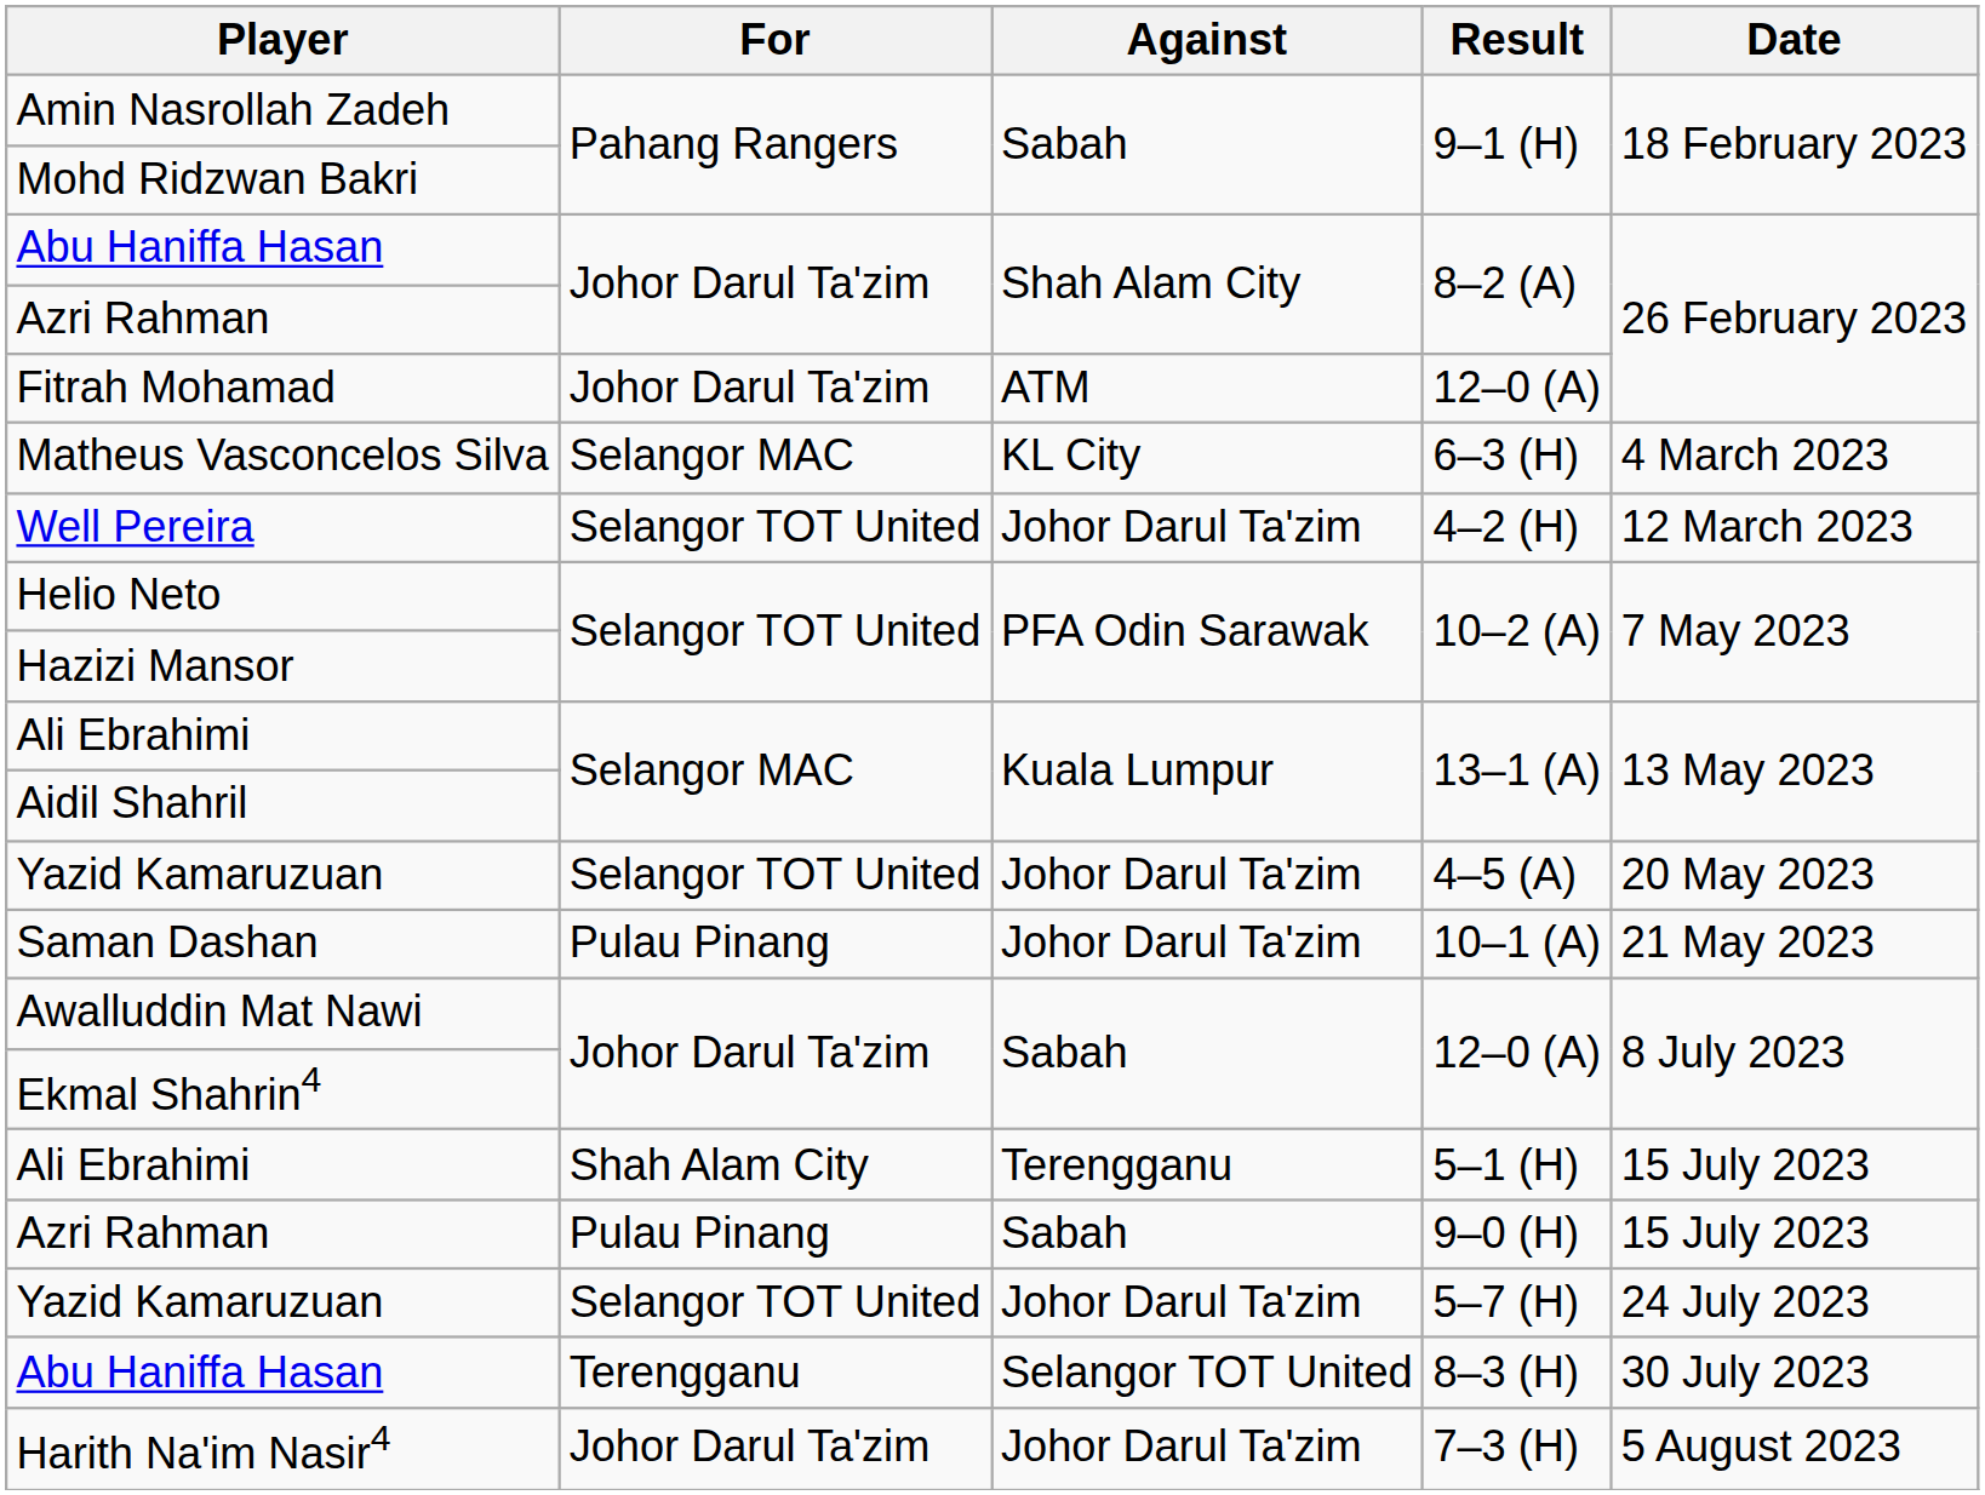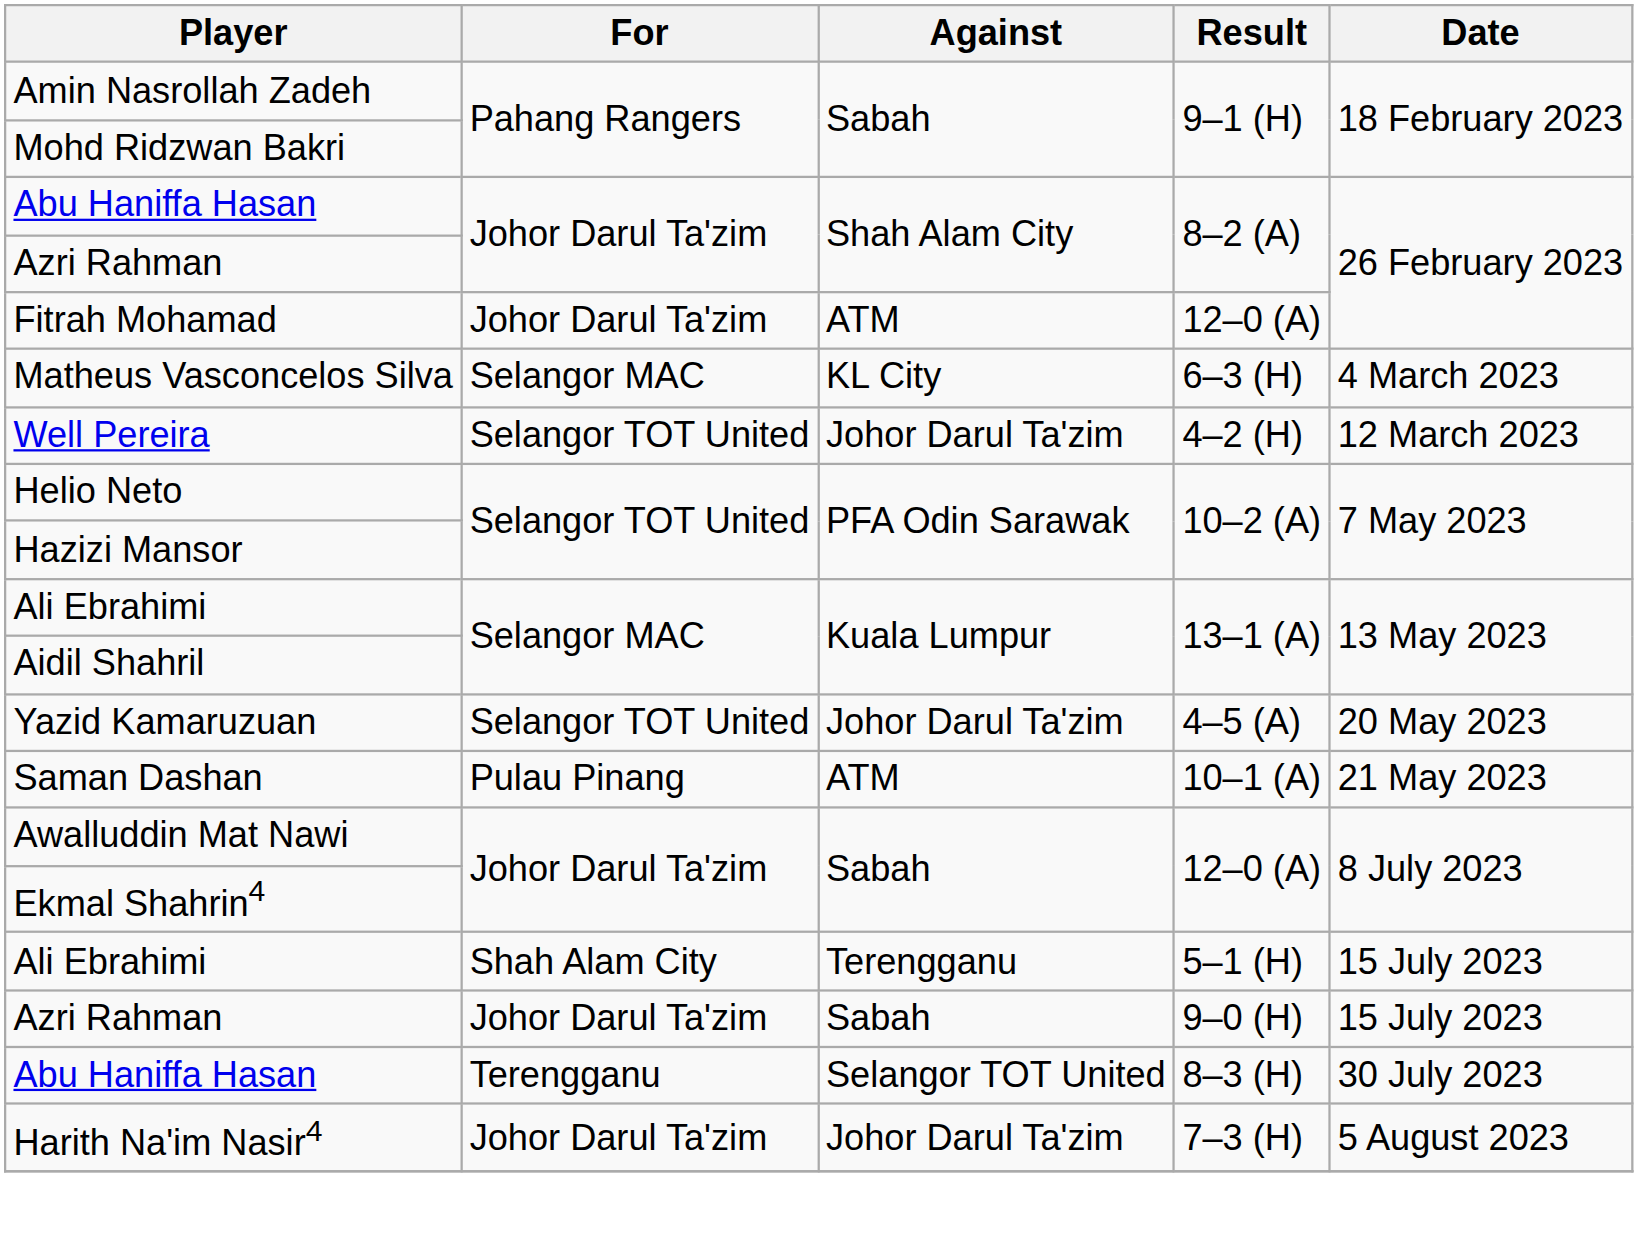Saman Dashan | Against: Johor Darul Ta'zim -> ATM
Azri Rahman / 9–0 (H) | For: Pulau Pinang -> Johor Darul Ta'zim
- row: Yazid Kamaruzuan | Selangor TOT United | Johor Darul Ta'zim | 5–7 (H) | 24 July 2023
